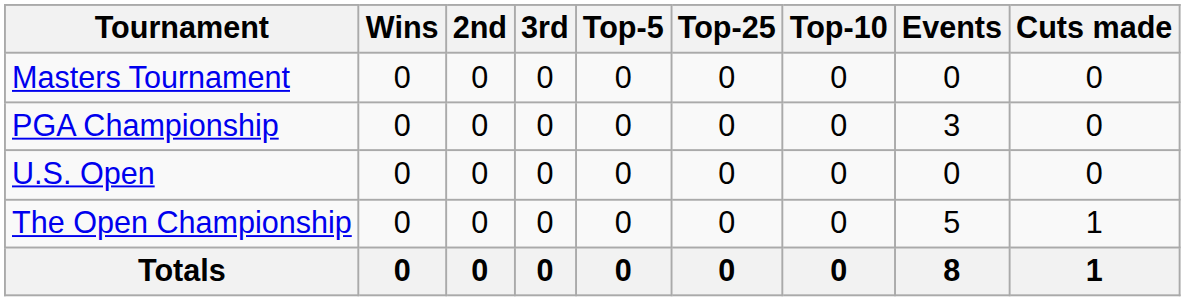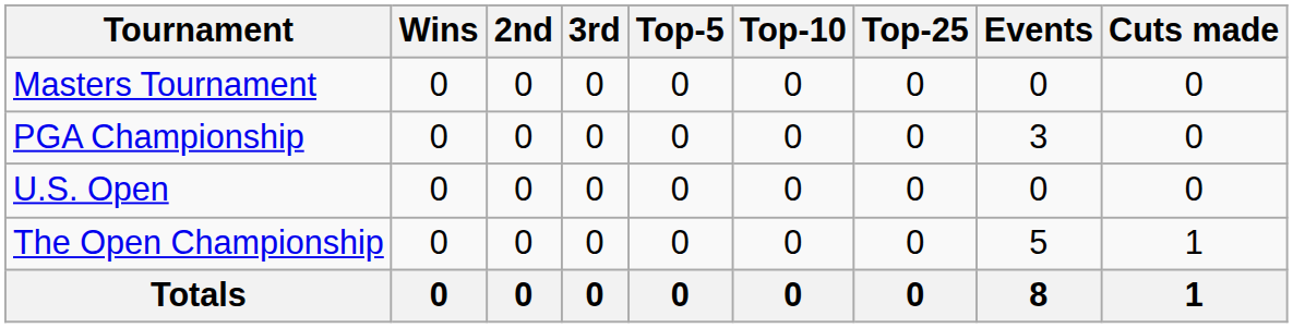columns swapped: Top-10 <-> Top-25
